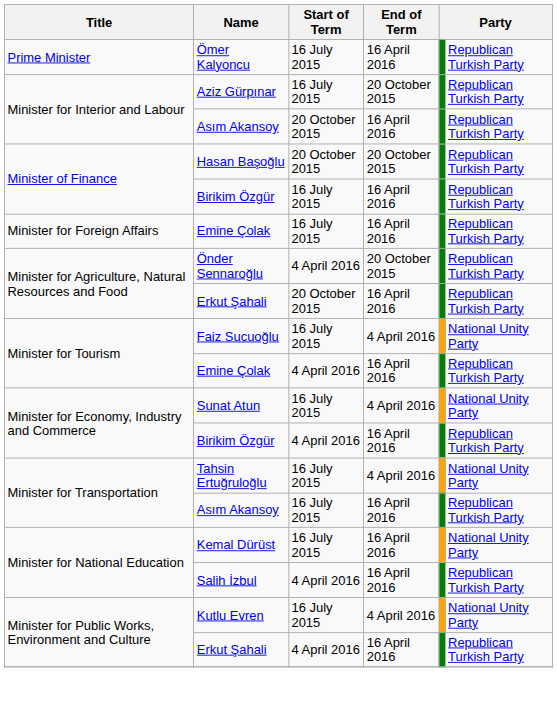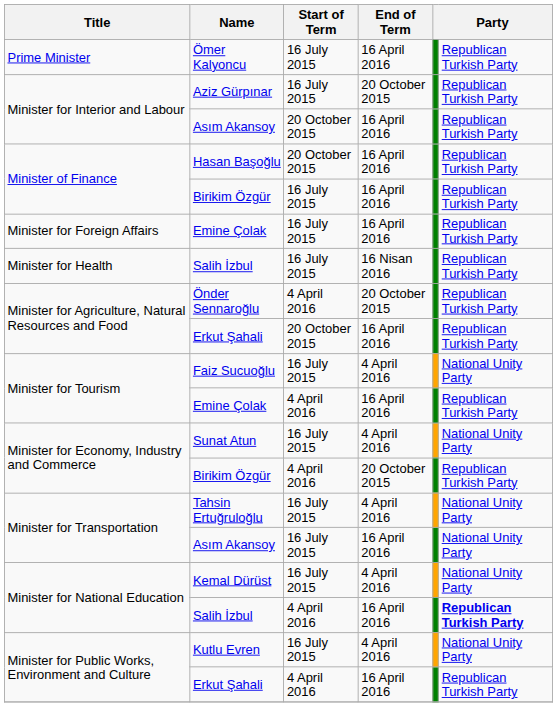Hasan Başoğlu | End of Term: 20 October 2015 -> 16 April 2016
+ row: Minister for Health | Salih İzbul | 16 July 2015 | 16 Nisan 2016 | Republican Turkish Party
Minister for Economy, Industry and Commerce / Birikim Özgür | End of Term: 16 April 2016 -> 20 October 2015
Minister for Transportation / Asım Akansoy | column 6: Republican Turkish Party -> National Unity Party
Kemal Dürüst | End of Term: 16 April 2016 -> 4 April 2016
Minister for National Education / Salih İzbul | column 6: normal -> bold
